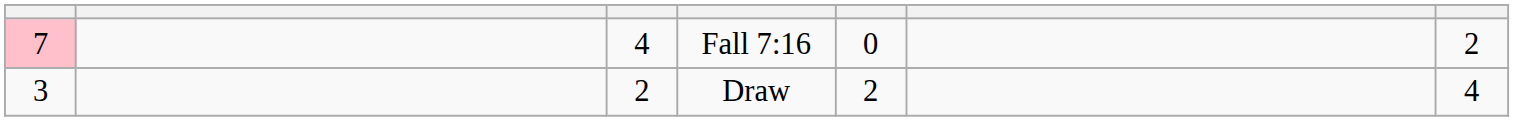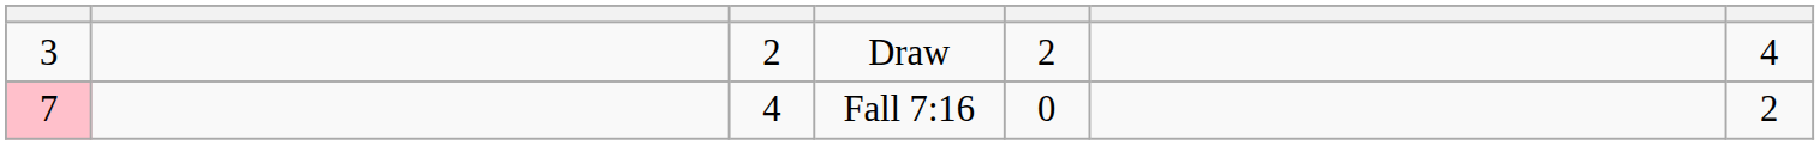rows swapped: Draw <-> Fall 7:16
